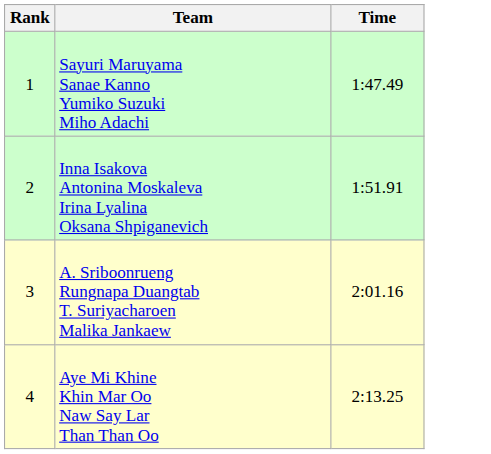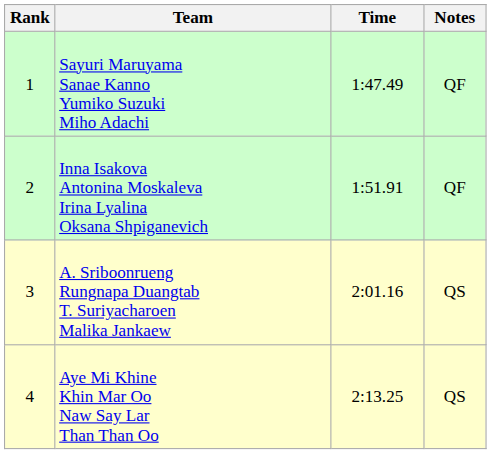+ column: Notes | QF | QF | QS | QS
